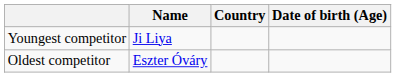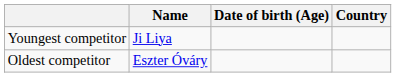columns swapped: Country <-> Date of birth (Age)
